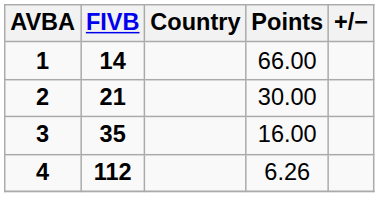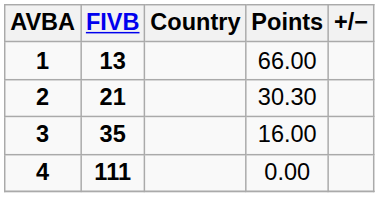1 | FIVB: 14 -> 13
2 | Points: 30.00 -> 30.30
4 | FIVB: 112 -> 111
4 | Points: 6.26 -> 0.00
